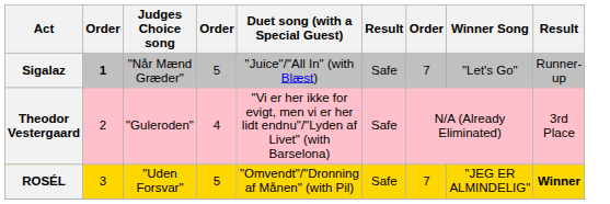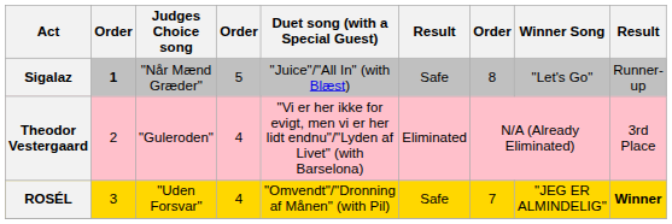Sigalaz | column 7: 7 -> 8
Theodor Vestergaard | column 6: Safe -> Eliminated
ROSÉL | column 4: 5 -> 4
